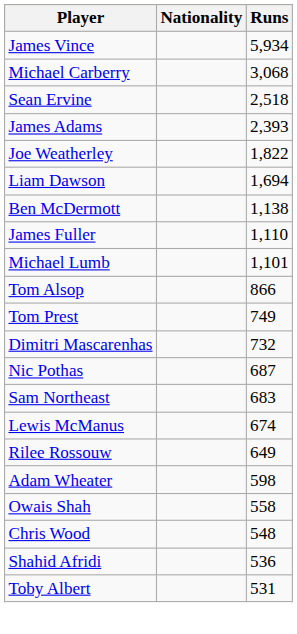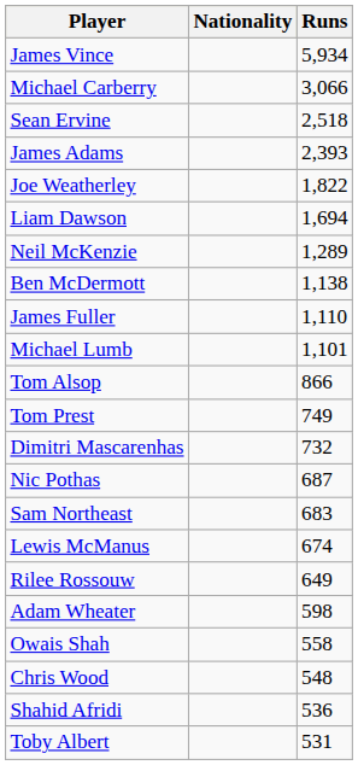Michael Carberry | Runs: 3,068 -> 3,066
+ row: Neil McKenzie | 1,289
